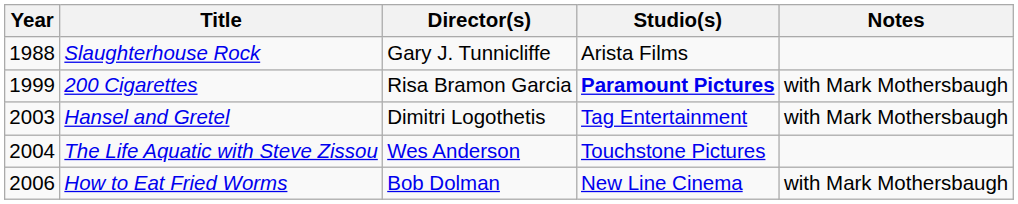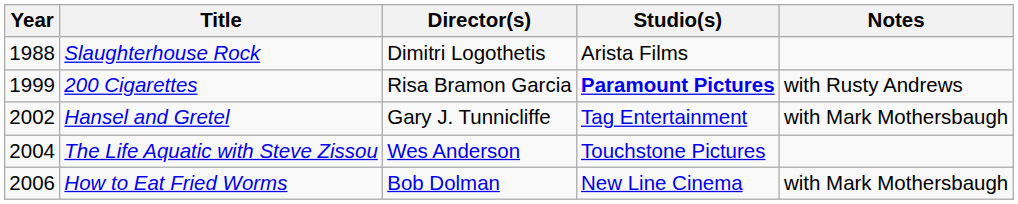Slaughterhouse Rock | Director(s): Gary J. Tunnicliffe -> Dimitri Logothetis
200 Cigarettes | Notes: with Mark Mothersbaugh -> with Rusty Andrews
Hansel and Gretel | Year: 2003 -> 2002
Hansel and Gretel | Director(s): Dimitri Logothetis -> Gary J. Tunnicliffe
